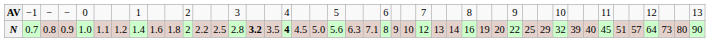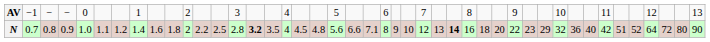N | column 17: bold -> normal
N | column 19: 5.0 -> 4.8
N | column 21: 6.3 -> 6.6
N | column 28: normal -> bold
N | column 30: 19 -> 18
N | column 33: 25 -> 23
N | column 36: 39 -> 36
N | column 38: 45 -> 42
N | column 40: 57 -> 52
N | column 42: 73 -> 72
